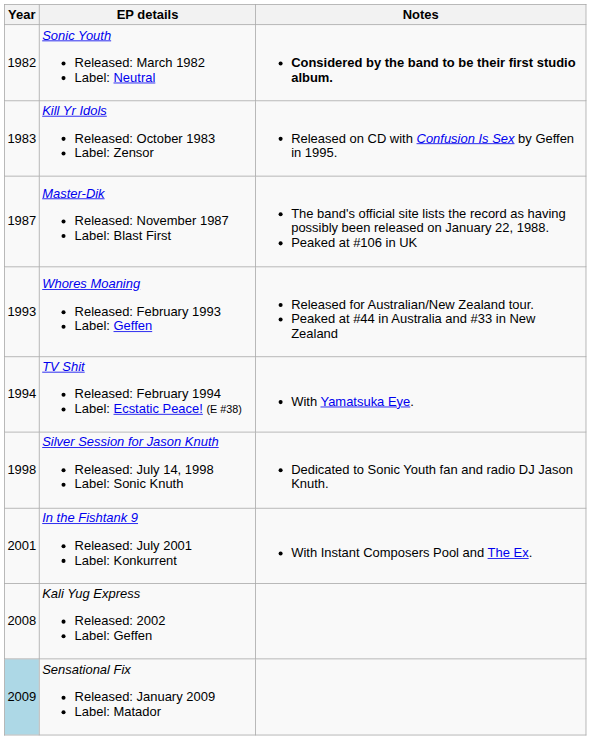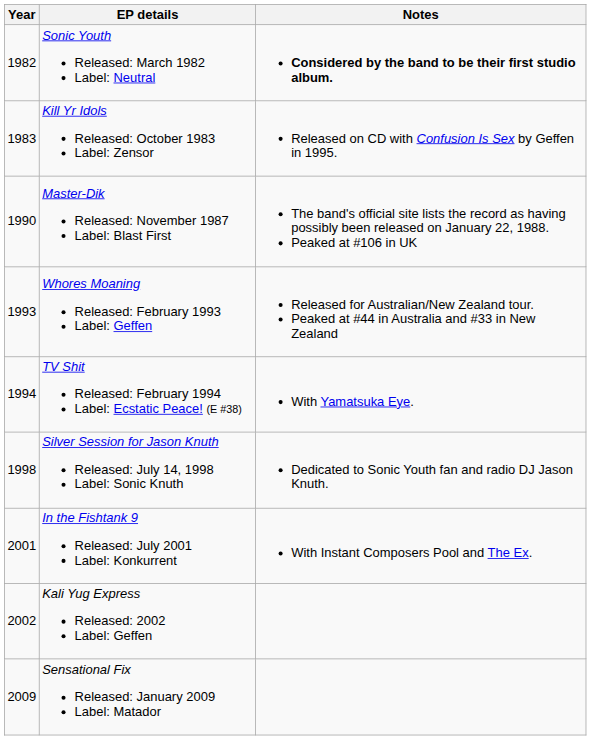Master-Dik Released: November 1987 Label: Blast First | Year: 1987 -> 1990
Kali Yug Express Released: 2002 Label: Geffen | Year: 2008 -> 2002
Sensational Fix Released: January 2009 Label: Matador | Year: lightblue background -> no background
